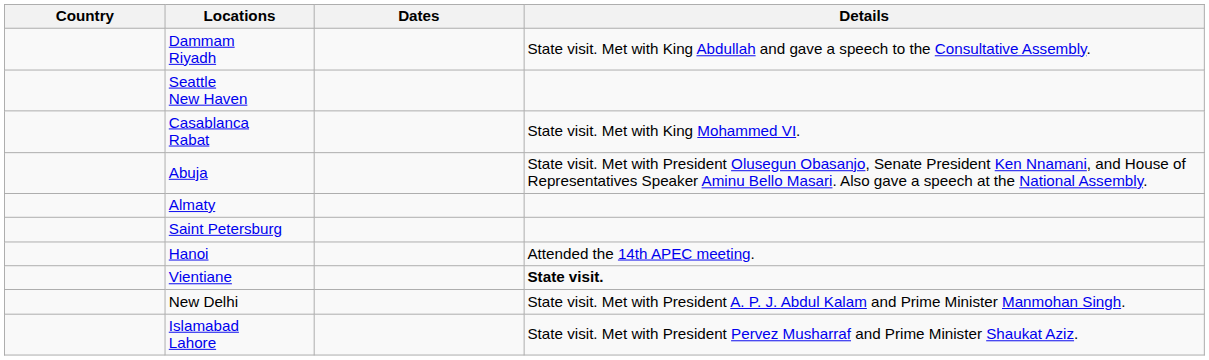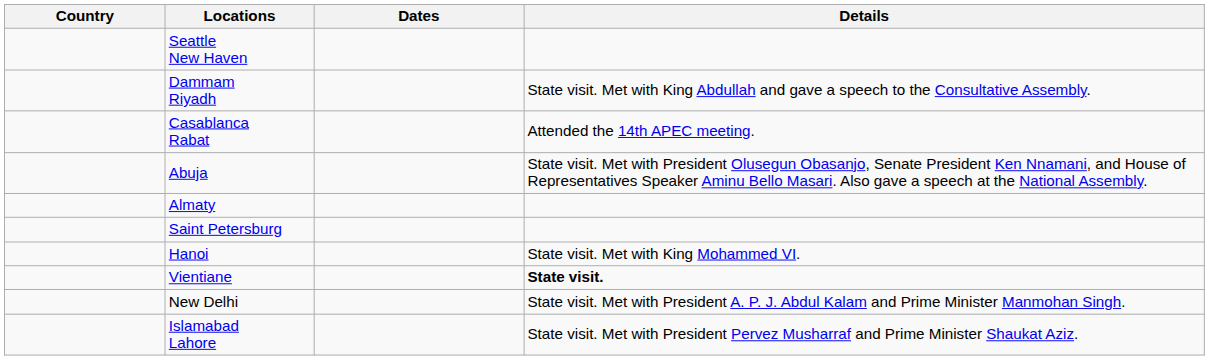rows swapped: Seattle New Haven <-> Dammam Riyadh
Casablanca Rabat | Details: State visit. Met with King Mohammed VI. -> Attended the 14th APEC meeting.
Hanoi | Details: Attended the 14th APEC meeting. -> State visit. Met with King Mohammed VI.
